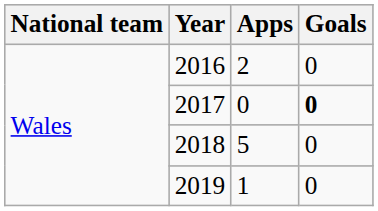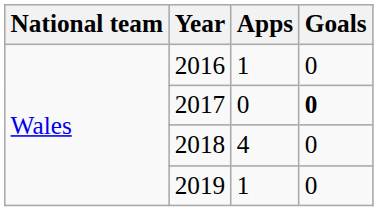2016 | Apps: 2 -> 1
2018 | Apps: 5 -> 4
